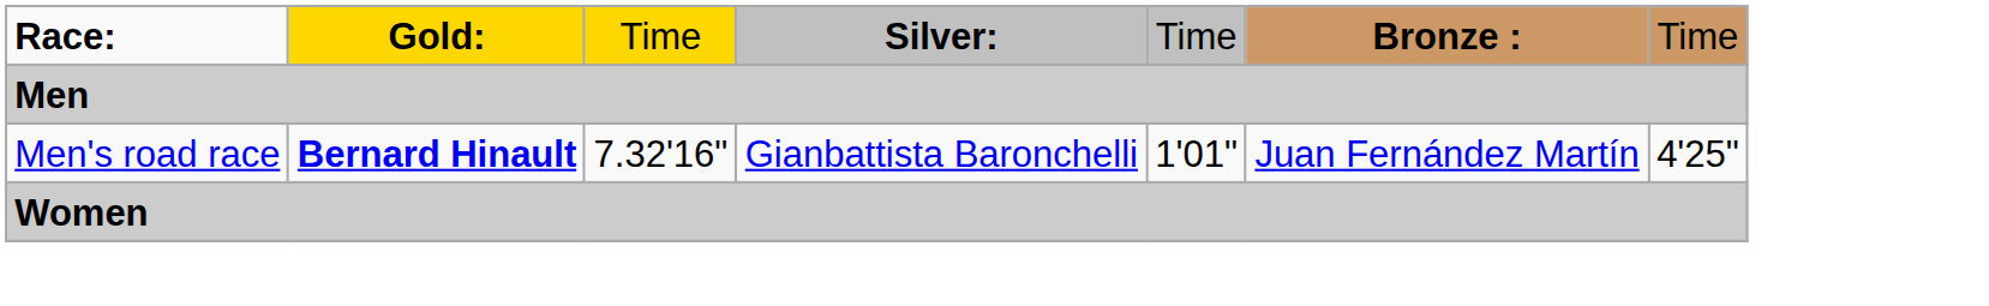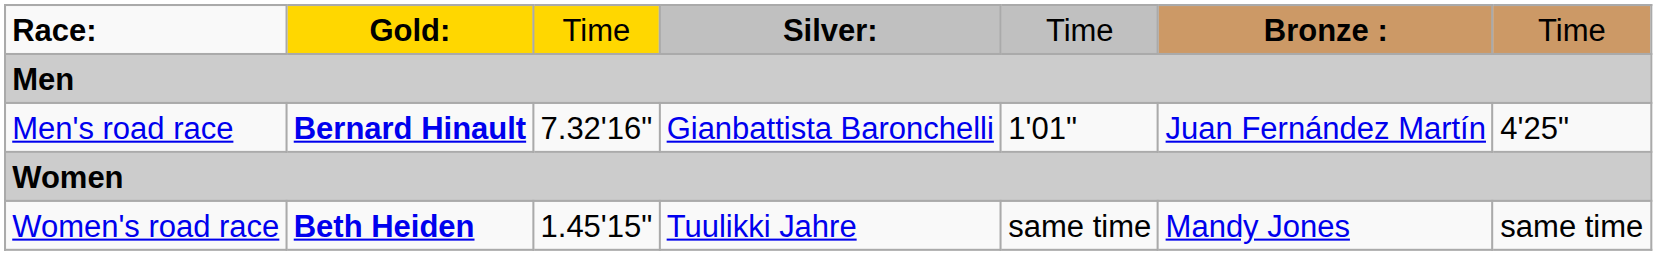+ row: Women's road race | Beth Heiden | 1.45'15" | Tuulikki Jahre | same time | Mandy Jones | same time
